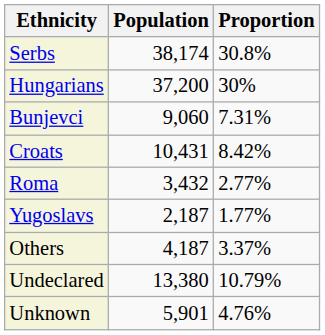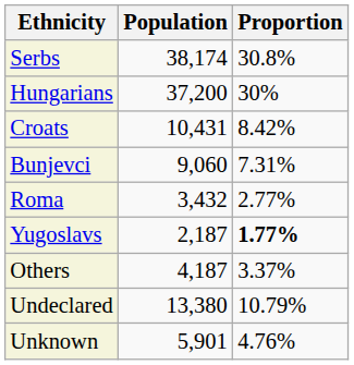rows swapped: Croats <-> Bunjevci
Yugoslavs | Proportion: normal -> bold
